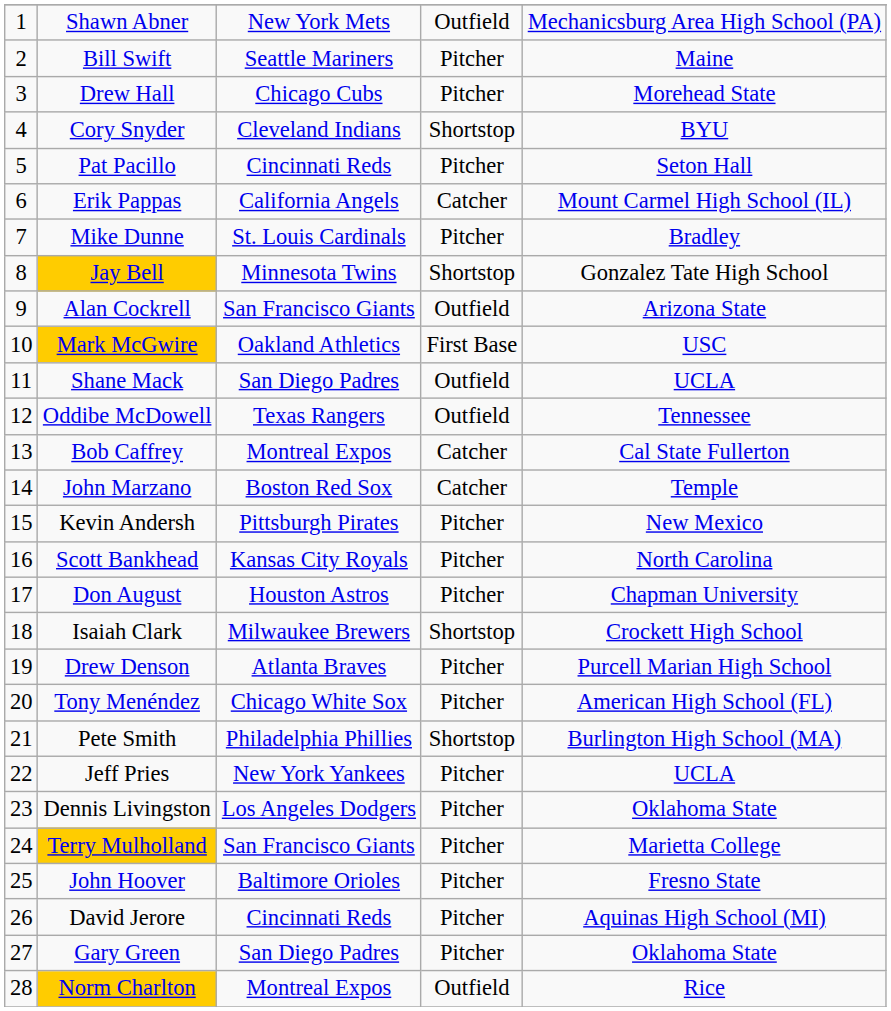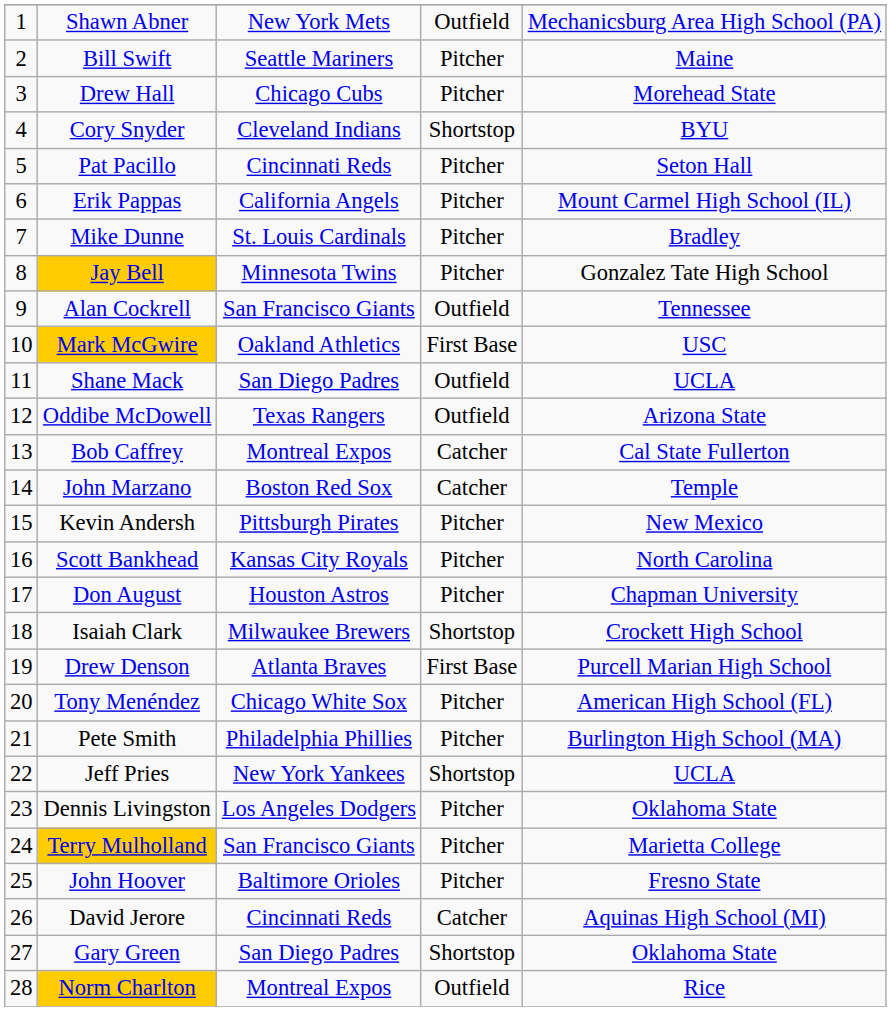Erik Pappas | column 4: Catcher -> Pitcher
Jay Bell | column 4: Shortstop -> Pitcher
Alan Cockrell | column 5: Arizona State -> Tennessee
Oddibe McDowell | column 5: Tennessee -> Arizona State
Drew Denson | column 4: Pitcher -> First Base
Pete Smith | column 4: Shortstop -> Pitcher
Jeff Pries | column 4: Pitcher -> Shortstop
David Jerore | column 4: Pitcher -> Catcher
Gary Green | column 4: Pitcher -> Shortstop
